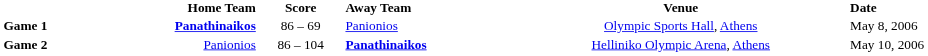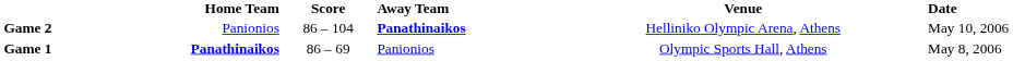rows swapped: Game 1 <-> Game 2
